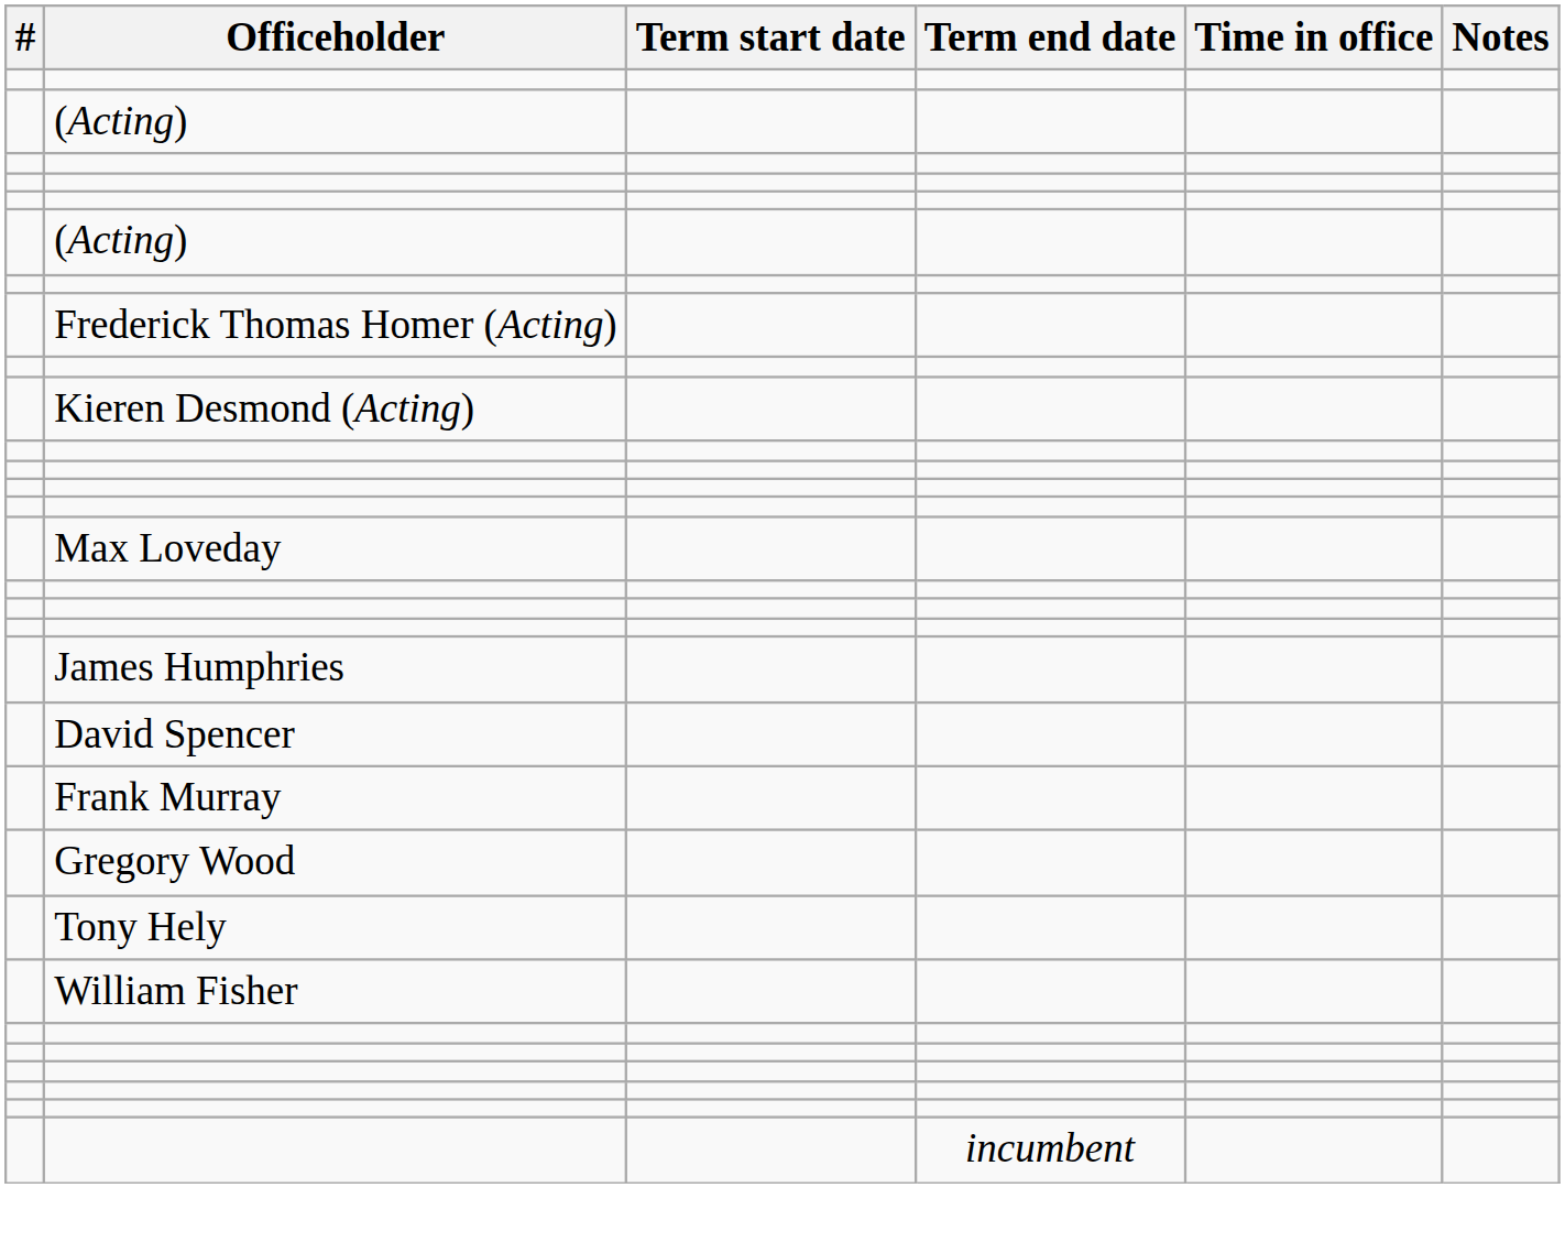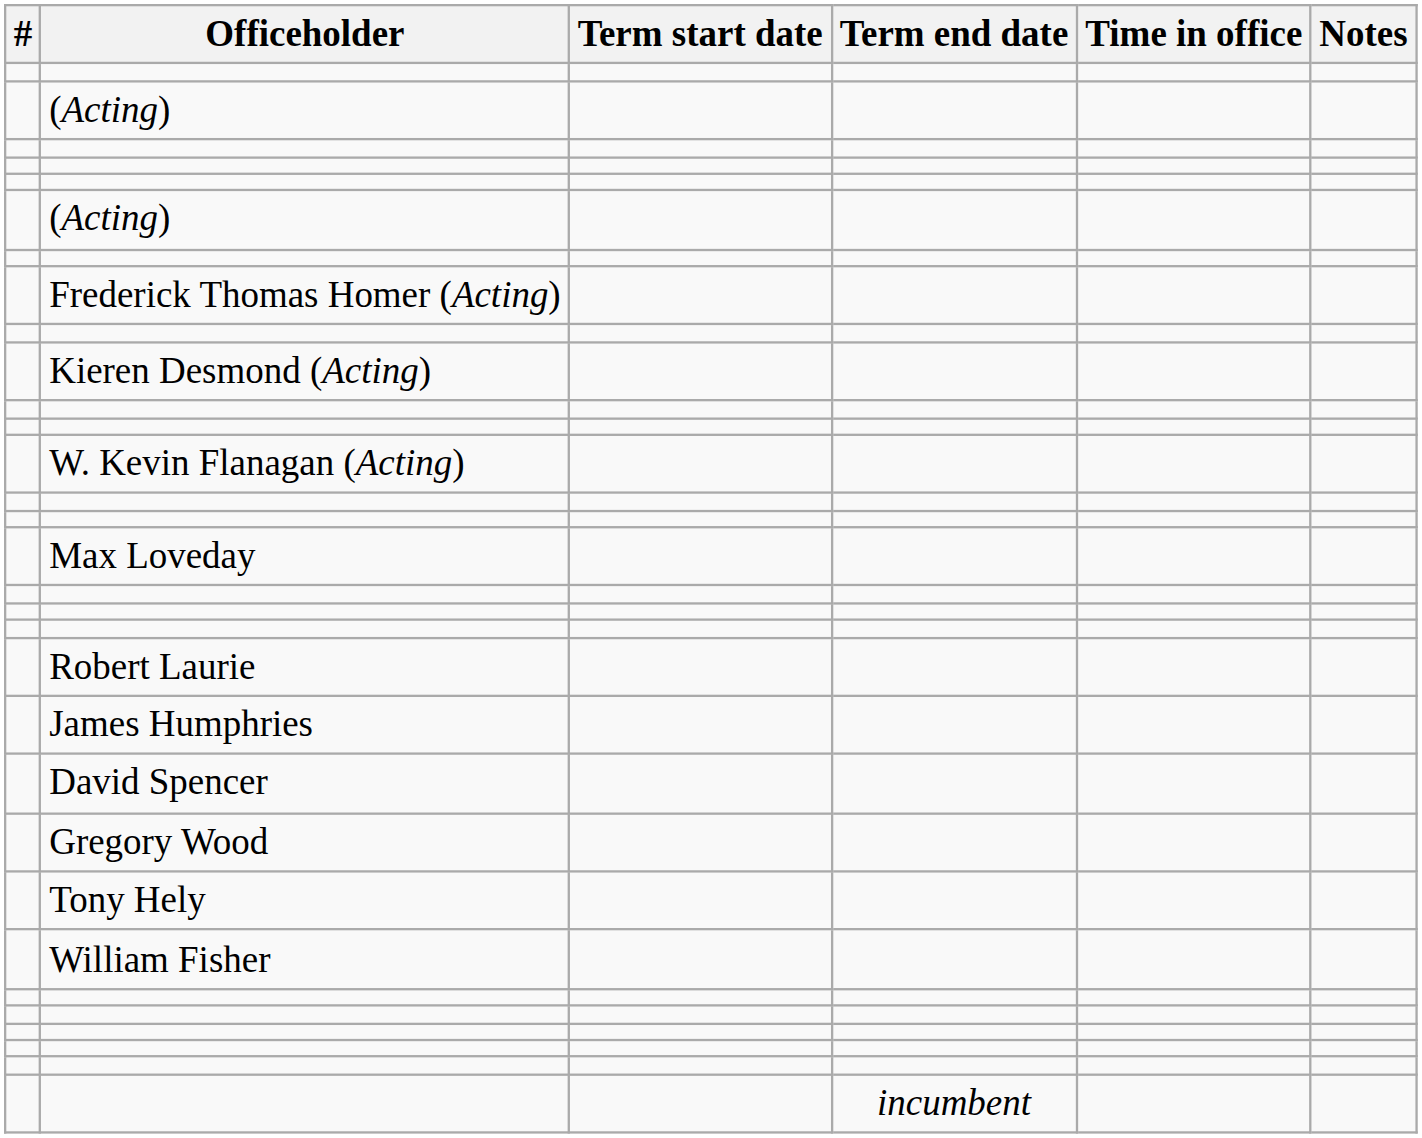+ row: W. Kevin Flanagan (Acting)
+ row: Robert Laurie
- row: Frank Murray
